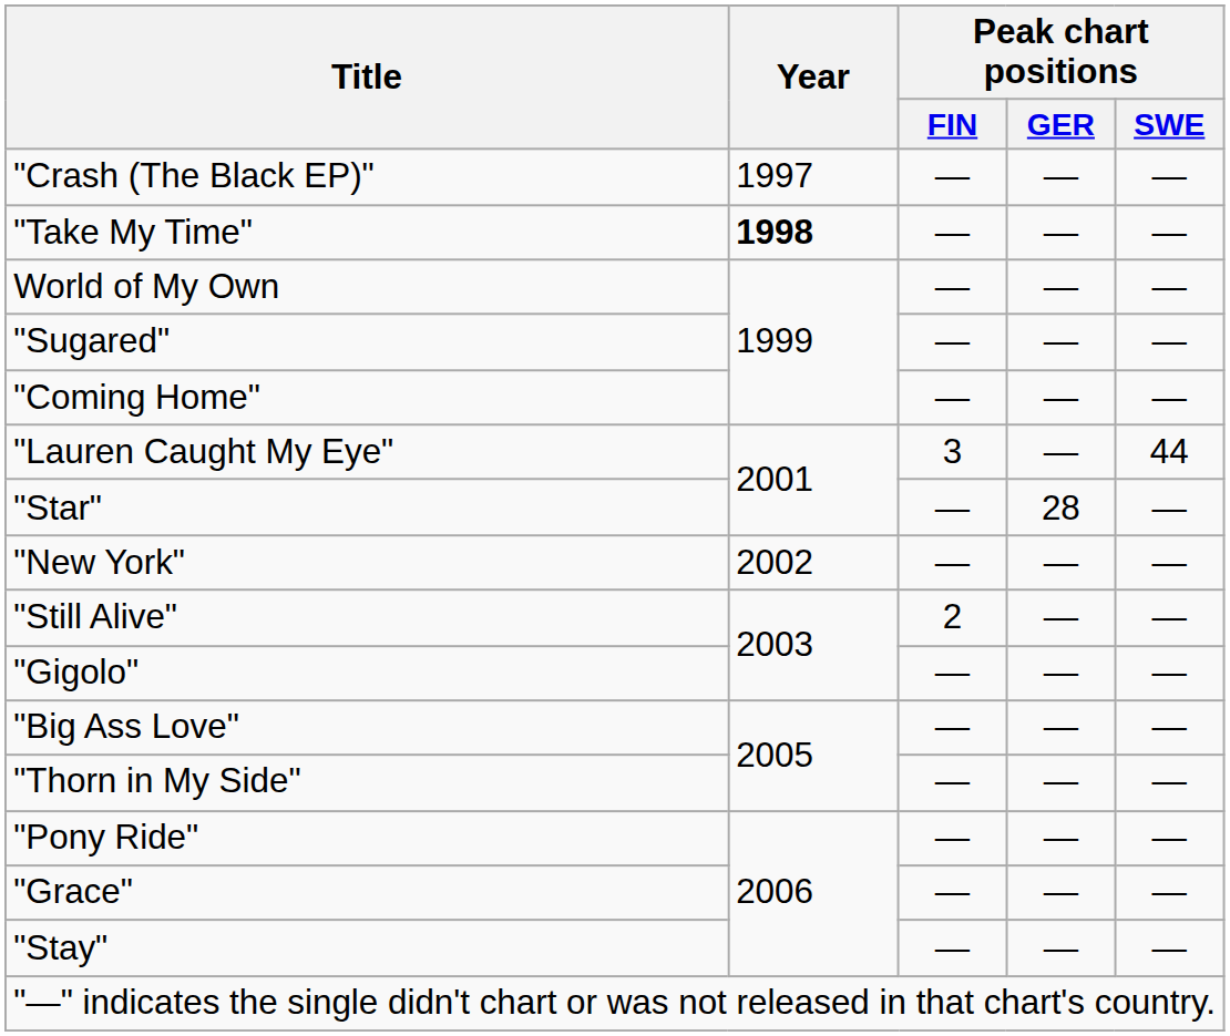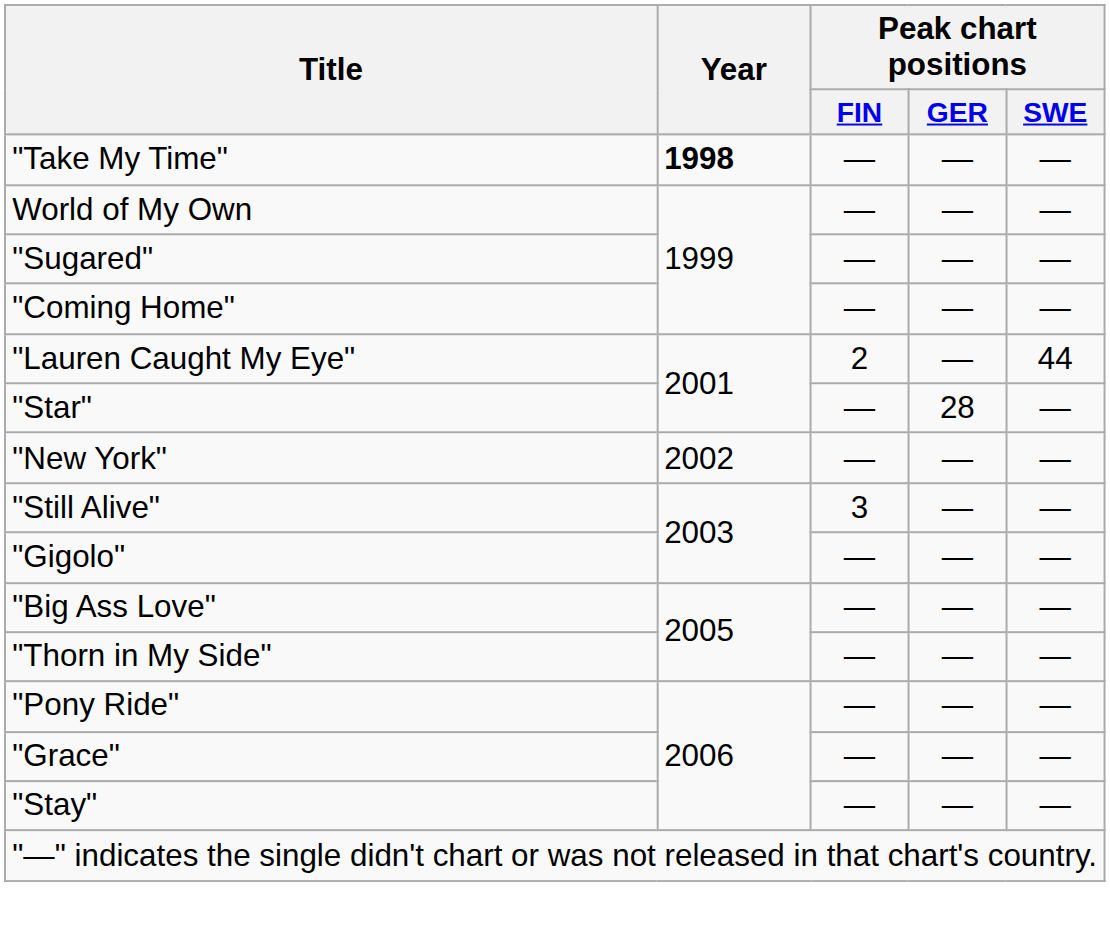- row: "Crash (The Black EP)" | 1997 | — | — | —
"Lauren Caught My Eye" | Peak chart positions / FIN: 3 -> 2
"Still Alive" | Peak chart positions / FIN: 2 -> 3
